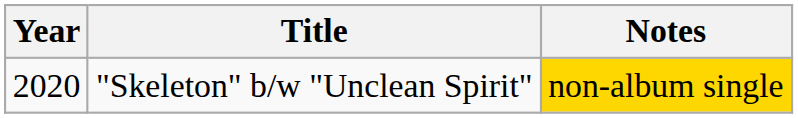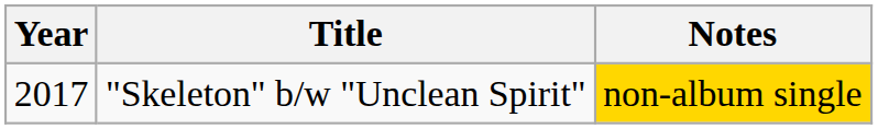"Skeleton" b/w "Unclean Spirit" | Year: 2020 -> 2017
